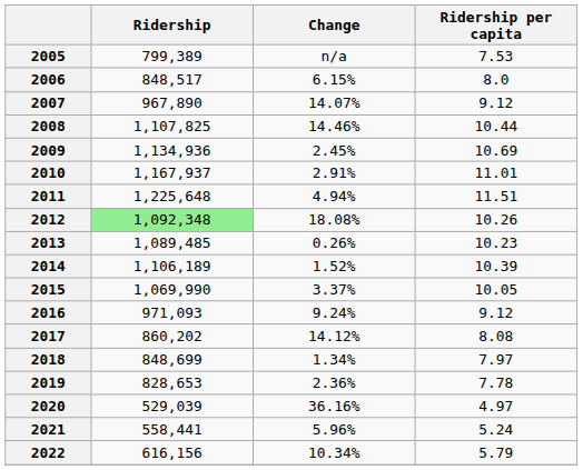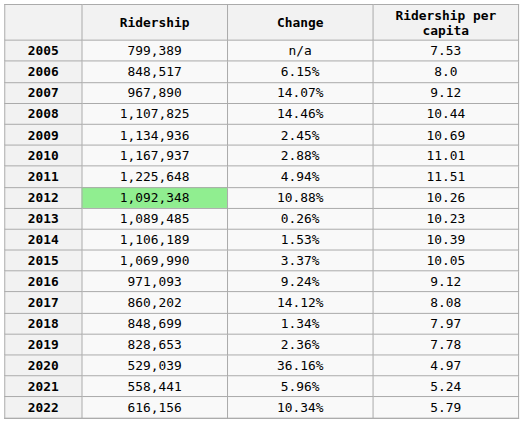2010 | Change: 2.91% -> 2.88%
2012 | Change: 18.08% -> 10.88%
2014 | Change: 1.52% -> 1.53%
